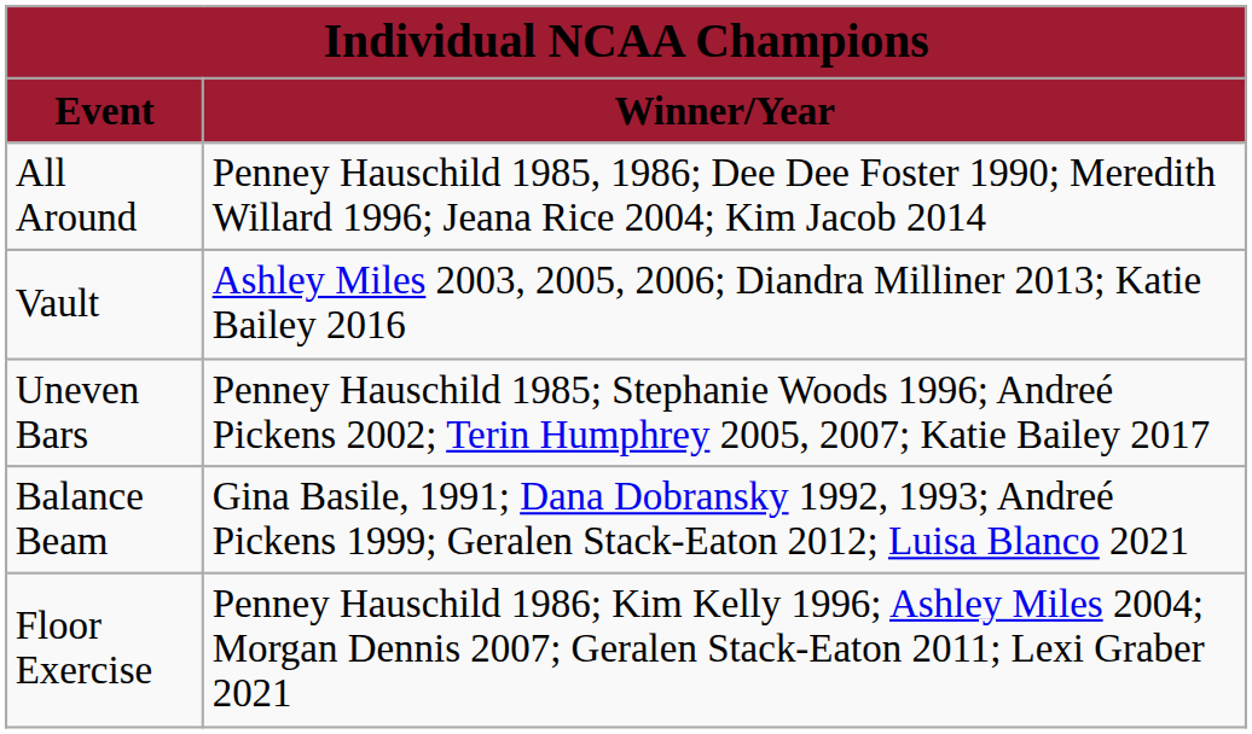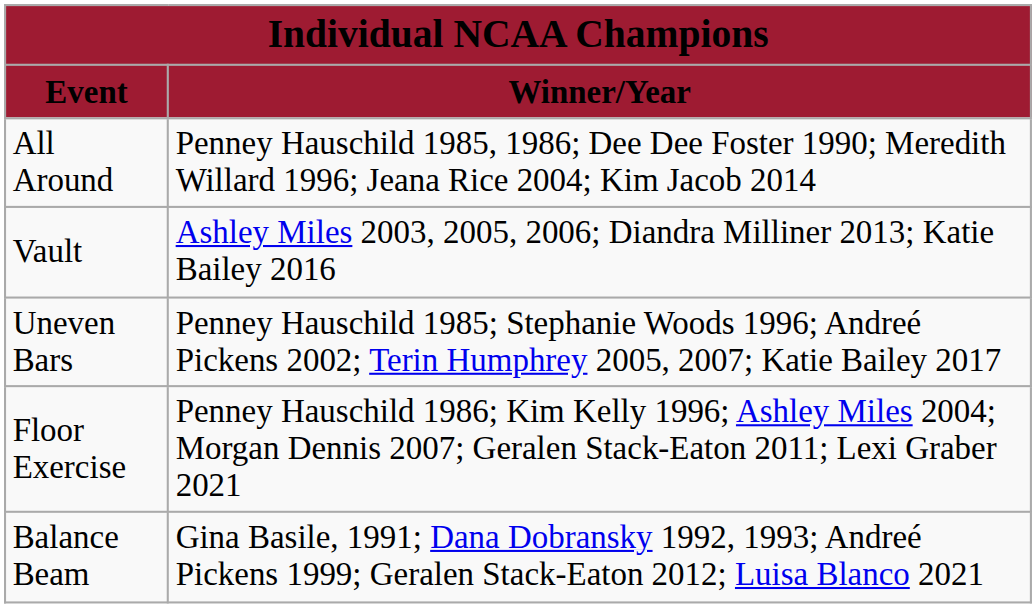rows swapped: Balance Beam <-> Floor Exercise
